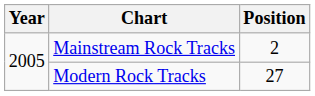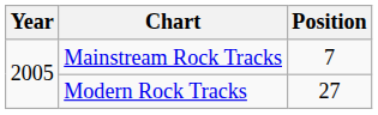Mainstream Rock Tracks | Position: 2 -> 7
